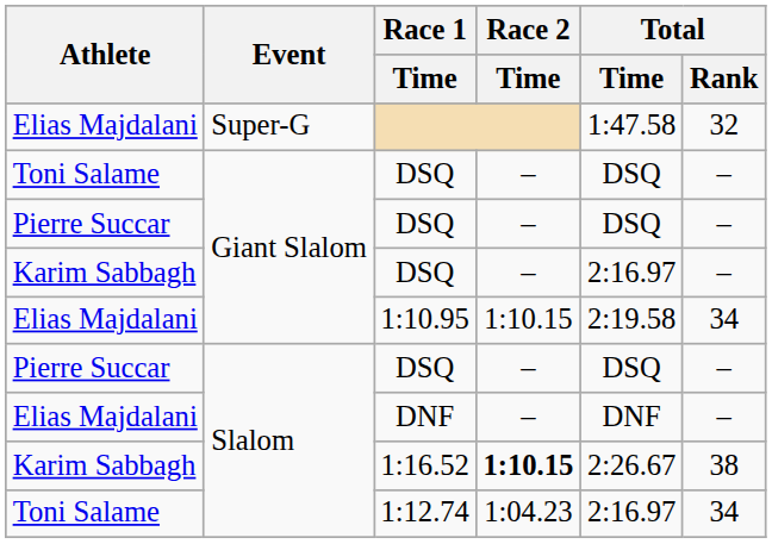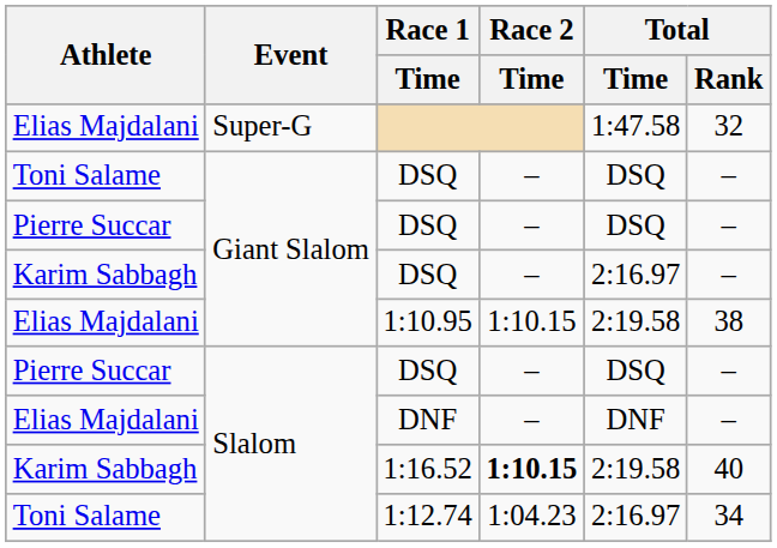1:10.95 | Total / Rank: 34 -> 38
1:16.52 | Total / Time: 2:26.67 -> 2:19.58
1:16.52 | Total / Rank: 38 -> 40
